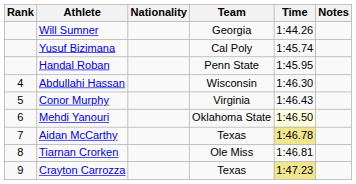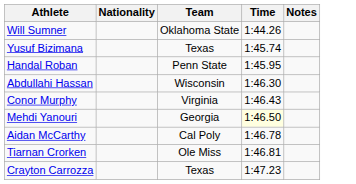- column: Rank | 4 | 5 | 6 | 7 | 8 | 9
Will Sumner | Team: Georgia -> Oklahoma State
Yusuf Bizimana | Team: Cal Poly -> Texas
Mehdi Yanouri | Team: Oklahoma State -> Georgia
Aidan McCarthy | Team: Texas -> Cal Poly
Aidan McCarthy | Time: khaki background -> no background
Crayton Carrozza | Time: khaki background -> no background
